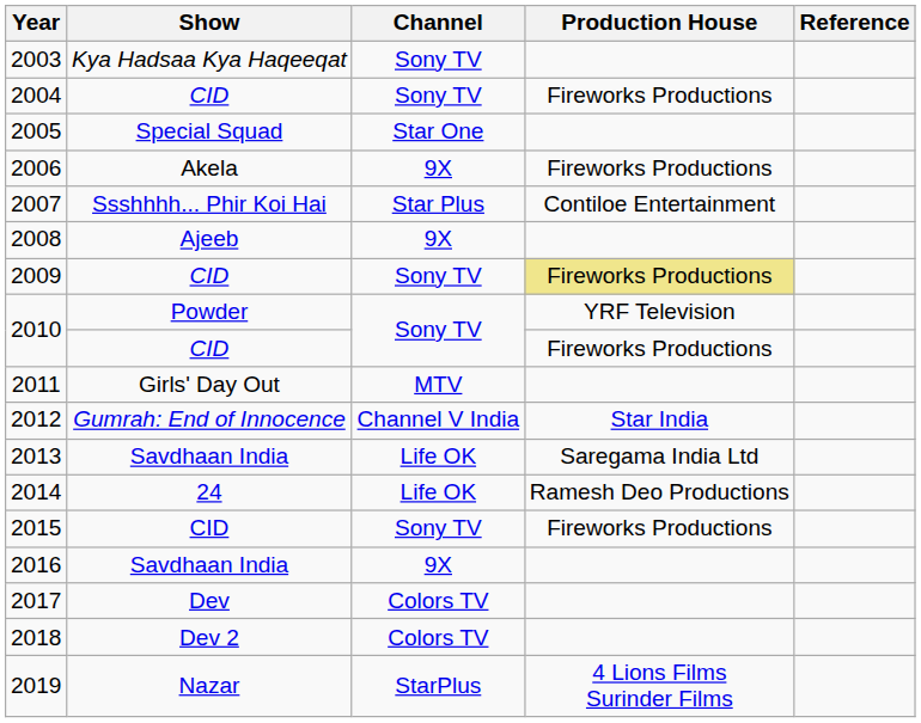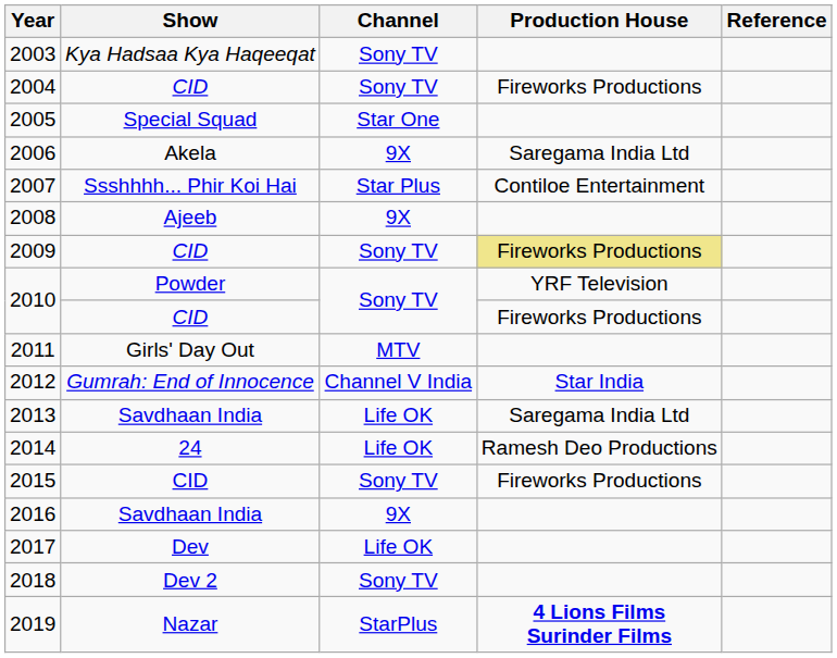2006 | Production House: Fireworks Productions -> Saregama India Ltd
2017 | Channel: Colors TV -> Life OK
2018 | Channel: Colors TV -> Sony TV
2019 | Production House: normal -> bold
